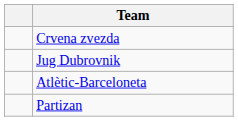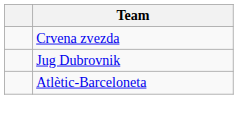- row: Partizan
